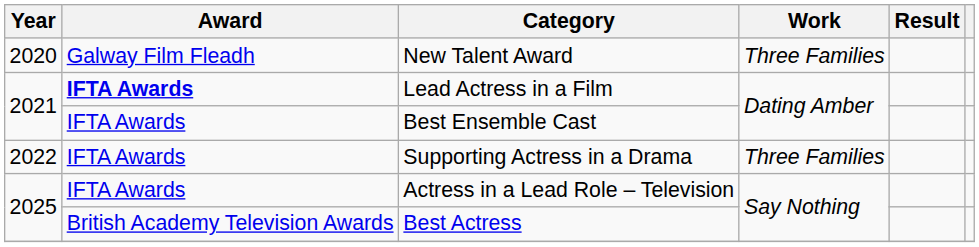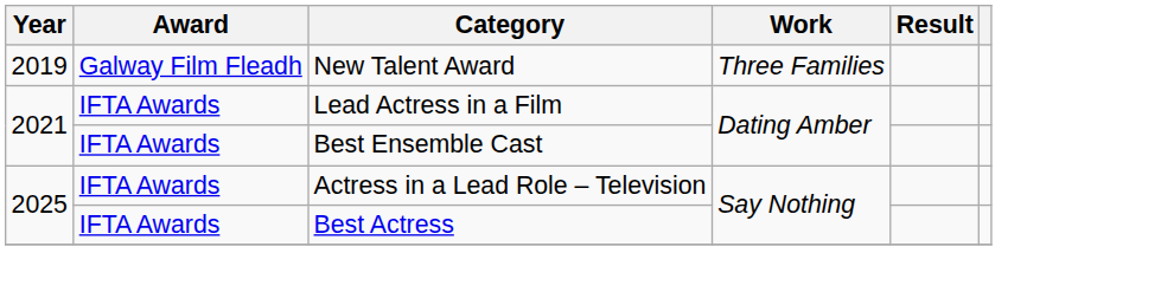New Talent Award | Year: 2020 -> 2019
Lead Actress in a Film | Award: bold -> normal
- row: 2022 | IFTA Awards | Supporting Actress in a Drama | Three Families
Best Actress | Award: British Academy Television Awards -> IFTA Awards
